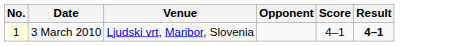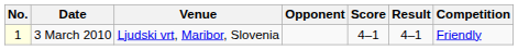+ column: Competition | Friendly
3 March 2010 | Result: bold -> normal
